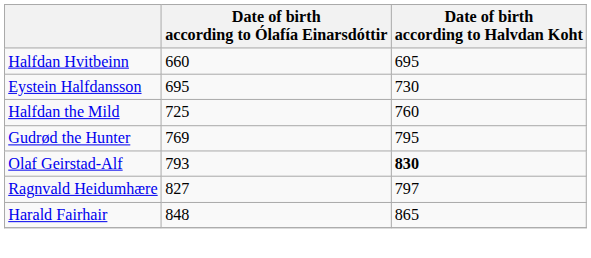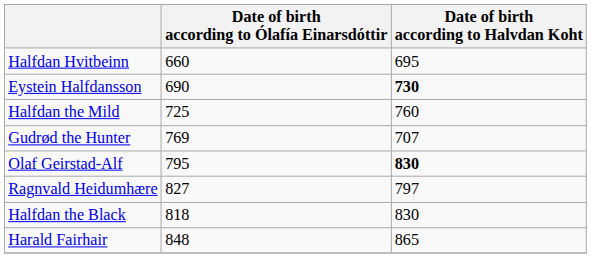Eystein Halfdansson | Date of birth according to Ólafía Einarsdóttir: 695 -> 690
Eystein Halfdansson | Date of birth according to Halvdan Koht: normal -> bold
Gudrød the Hunter | Date of birth according to Halvdan Koht: 795 -> 707
Olaf Geirstad-Alf | Date of birth according to Ólafía Einarsdóttir: 793 -> 795
+ row: Halfdan the Black | 818 | 830
